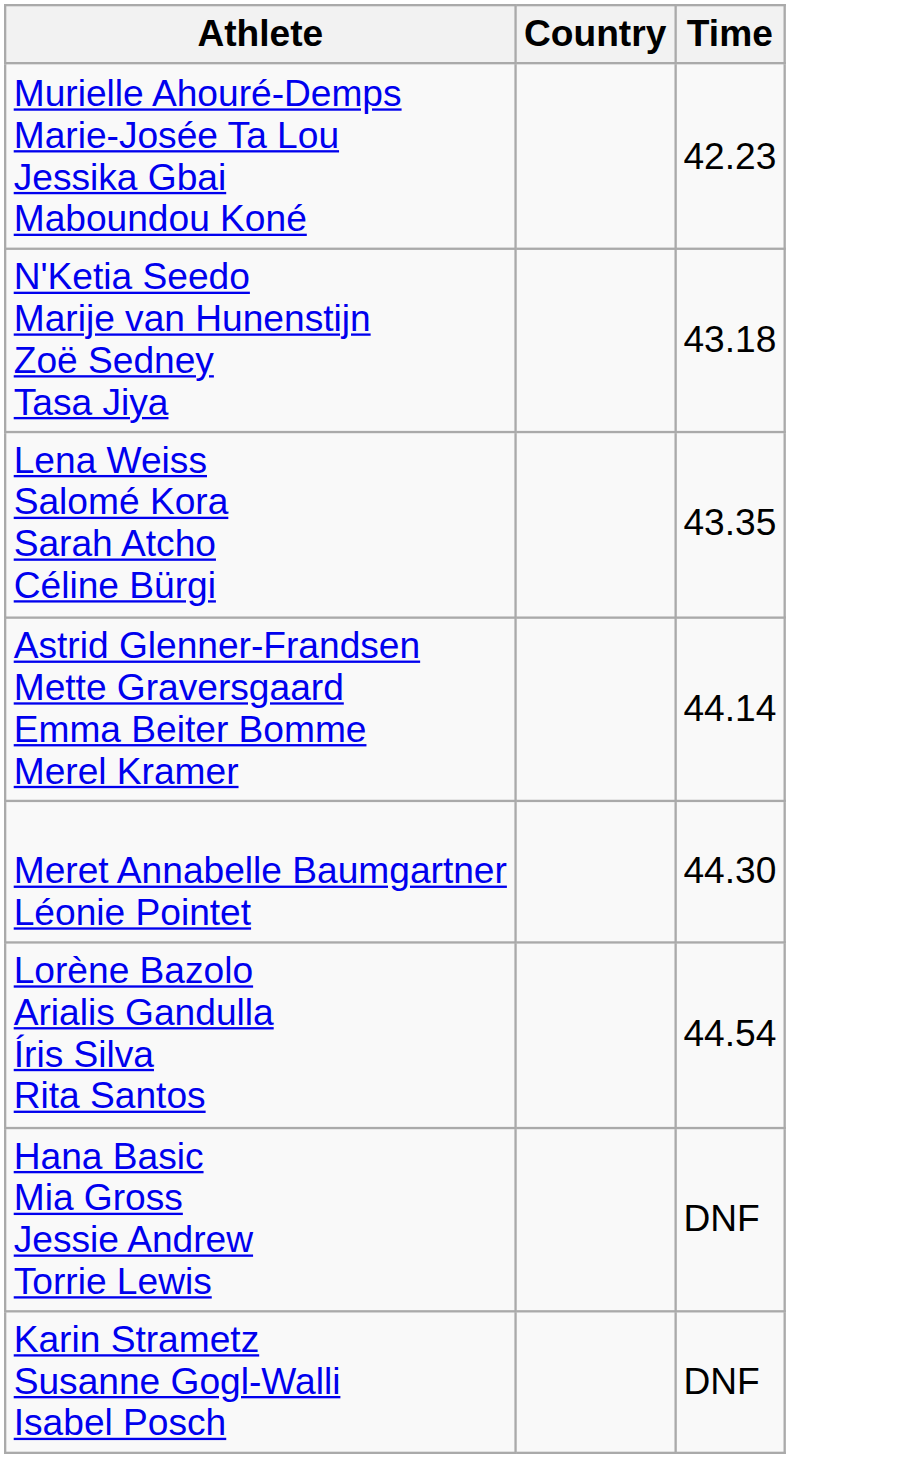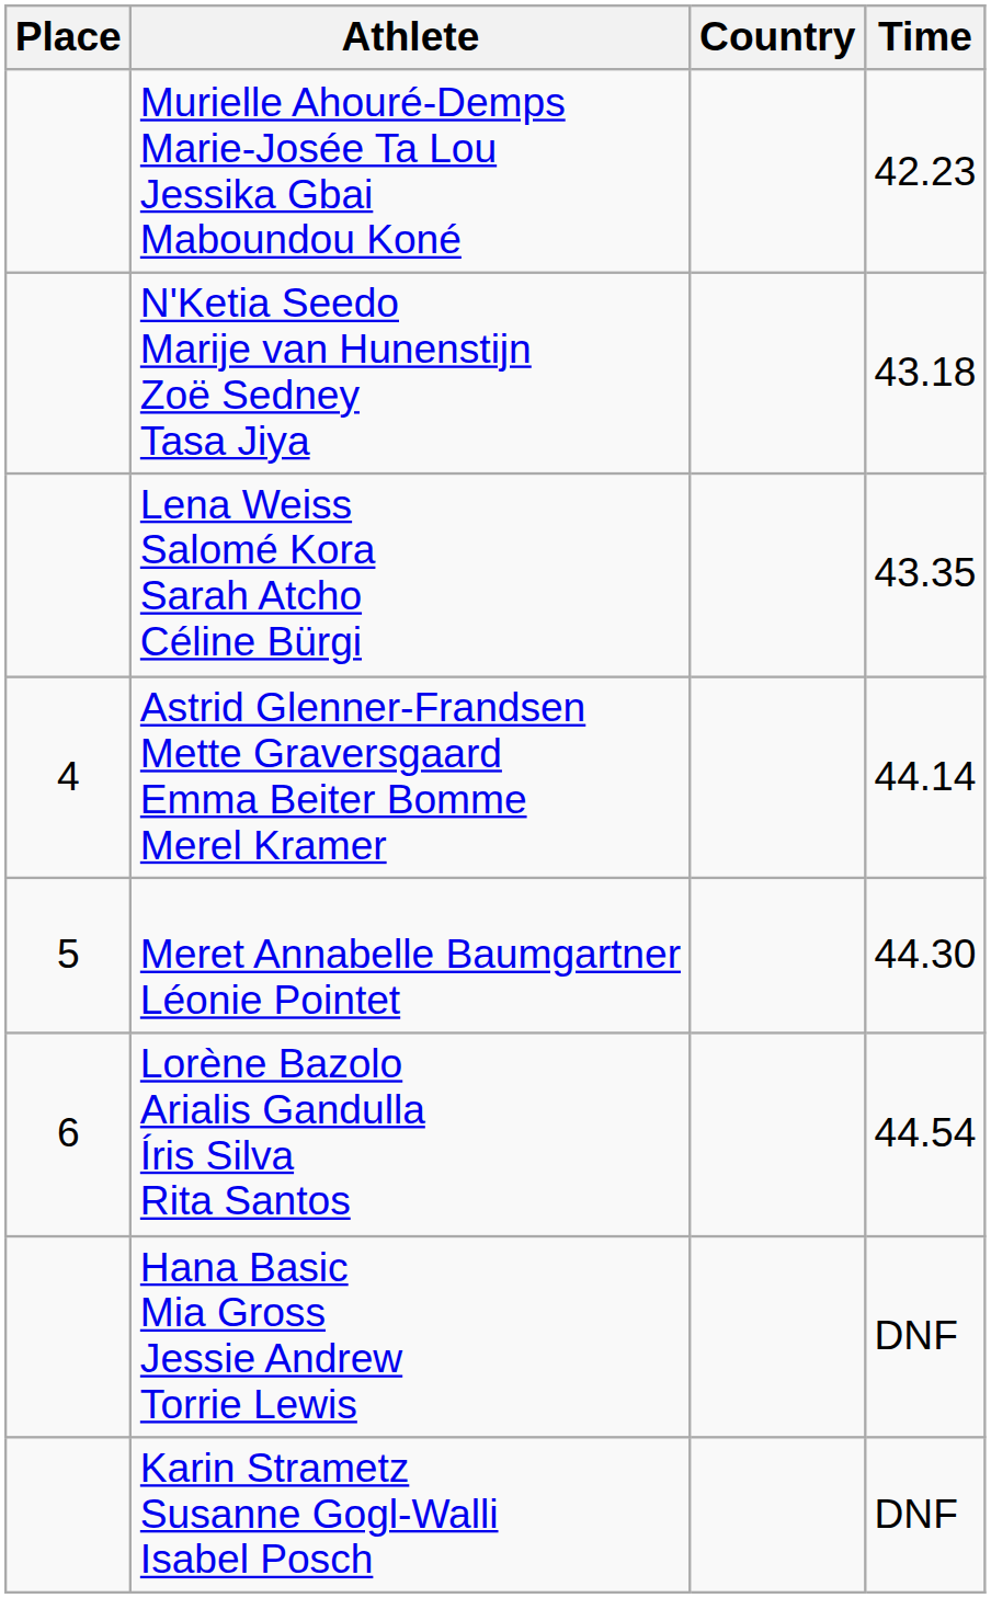+ column: Place | 4 | 5 | 6
